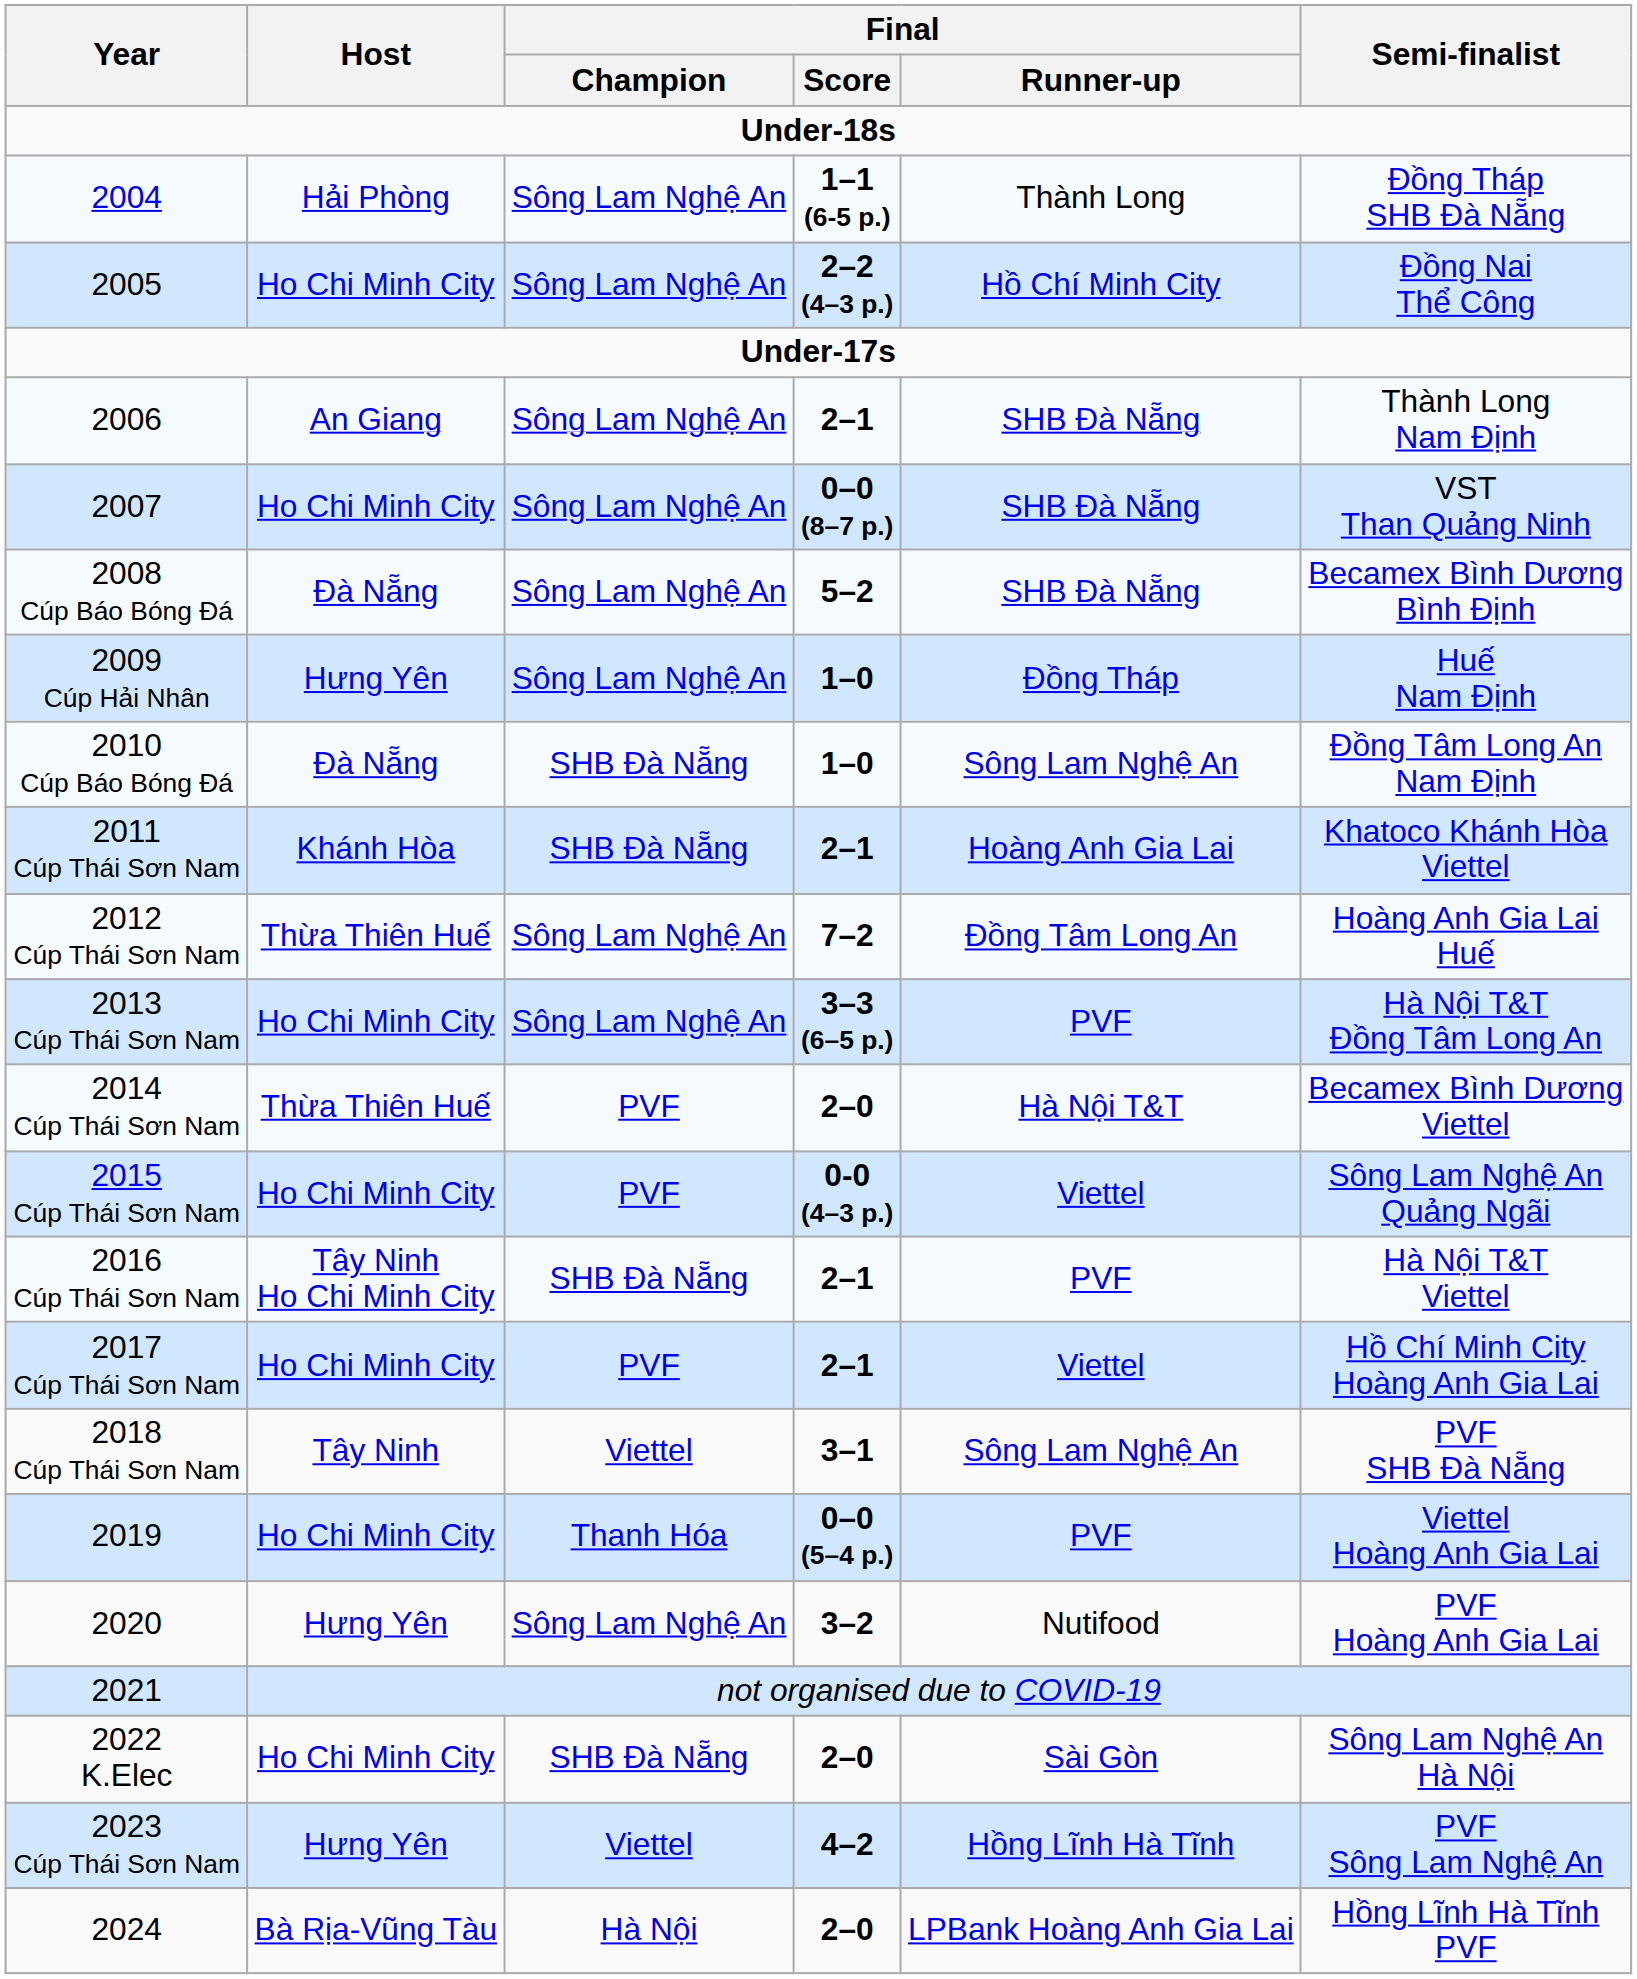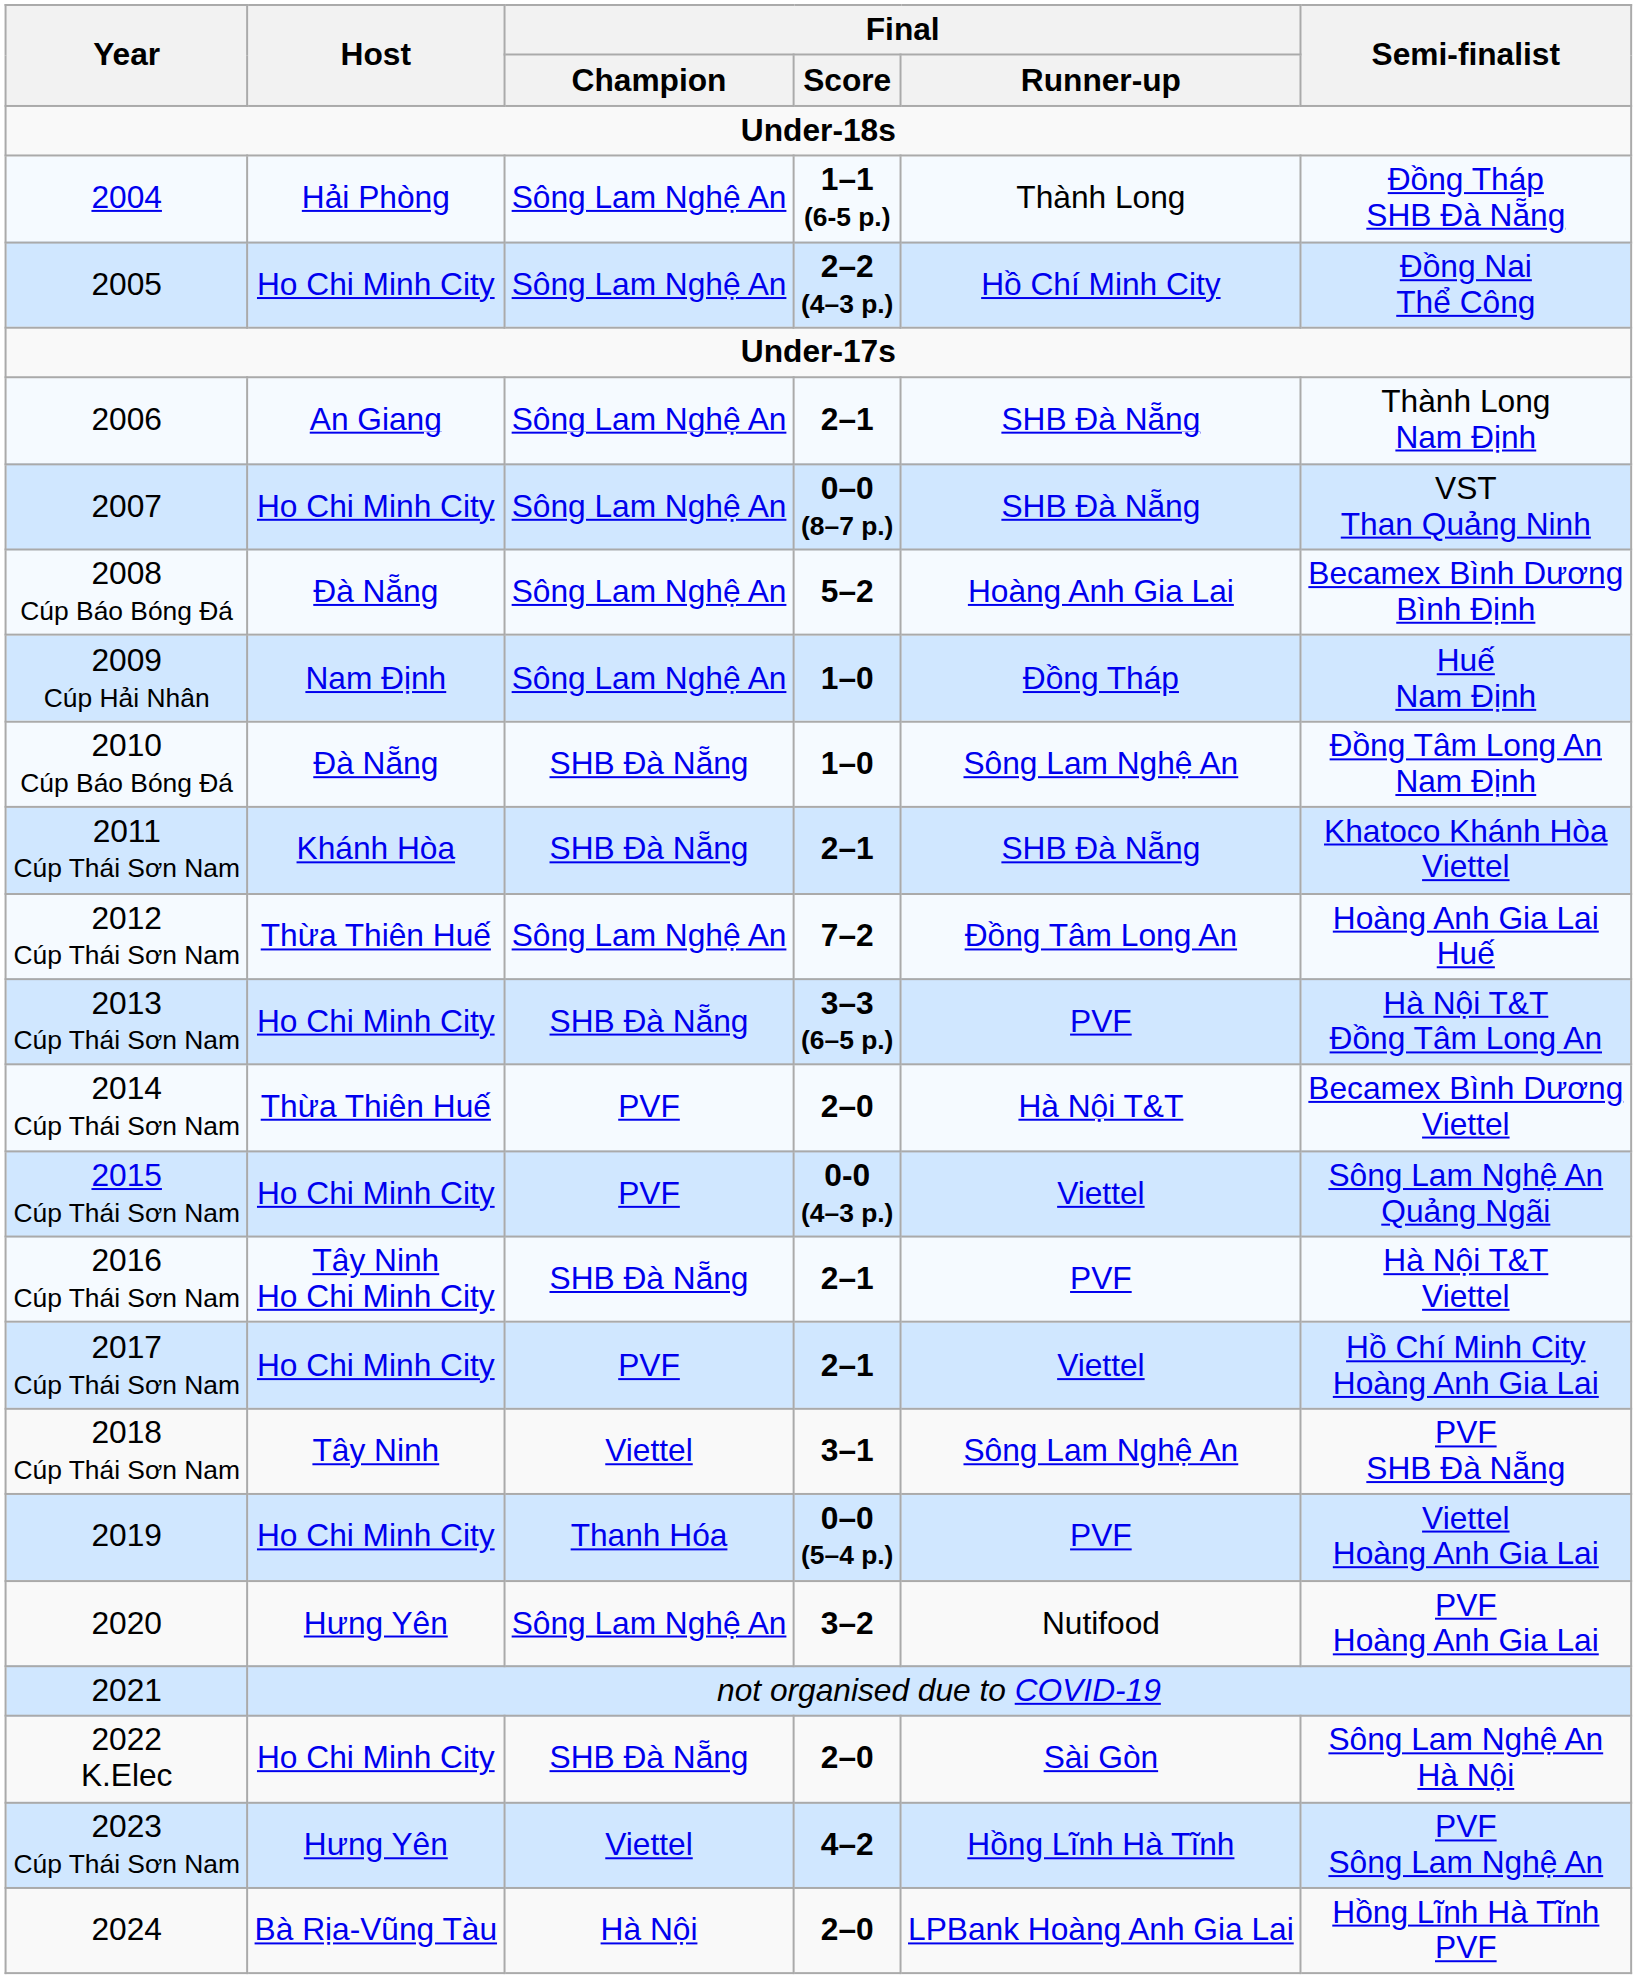2008 Cúp Báo Bóng Đá | Final / Runner-up: SHB Đà Nẵng -> Hoàng Anh Gia Lai
2009 Cúp Hải Nhân | Host: Hưng Yên -> Nam Định
2011 Cúp Thái Sơn Nam | Final / Runner-up: Hoàng Anh Gia Lai -> SHB Đà Nẵng
2013 Cúp Thái Sơn Nam | Final / Champion: Sông Lam Nghệ An -> SHB Đà Nẵng
